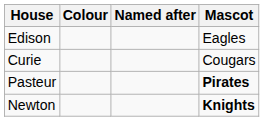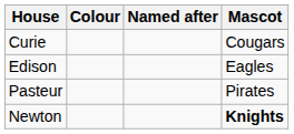rows swapped: Curie <-> Edison
Pasteur | Mascot: bold -> normal
